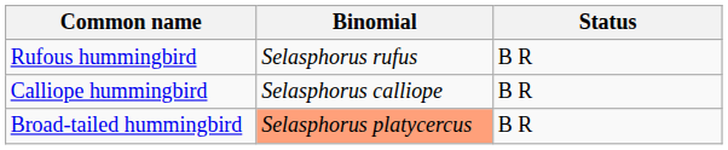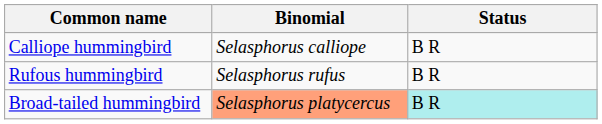rows swapped: Calliope hummingbird <-> Rufous hummingbird
Broad-tailed hummingbird | Status: no background -> paleturquoise background
